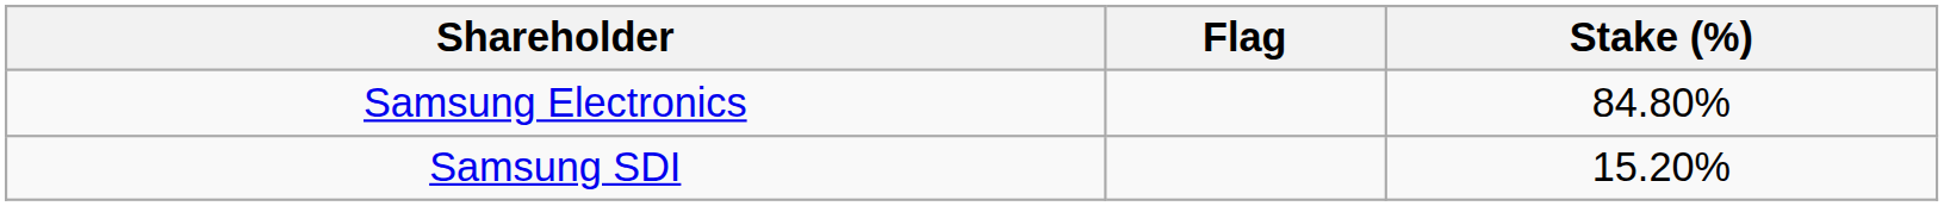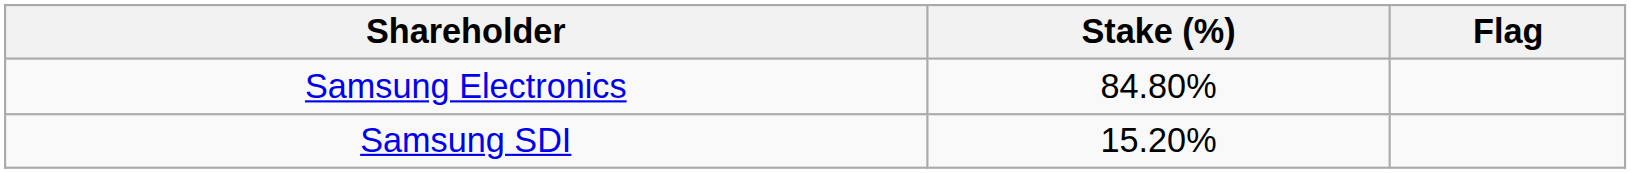columns swapped: Stake (%) <-> Flag
